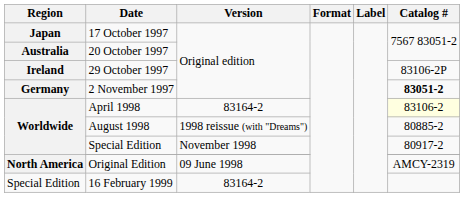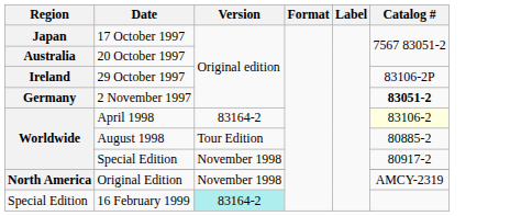August 1998 | Version: 1998 reissue (with "Dreams") -> Tour Edition
Original Edition | Version: 09 June 1998 -> November 1998
16 February 1999 | Version: no background -> paleturquoise background
